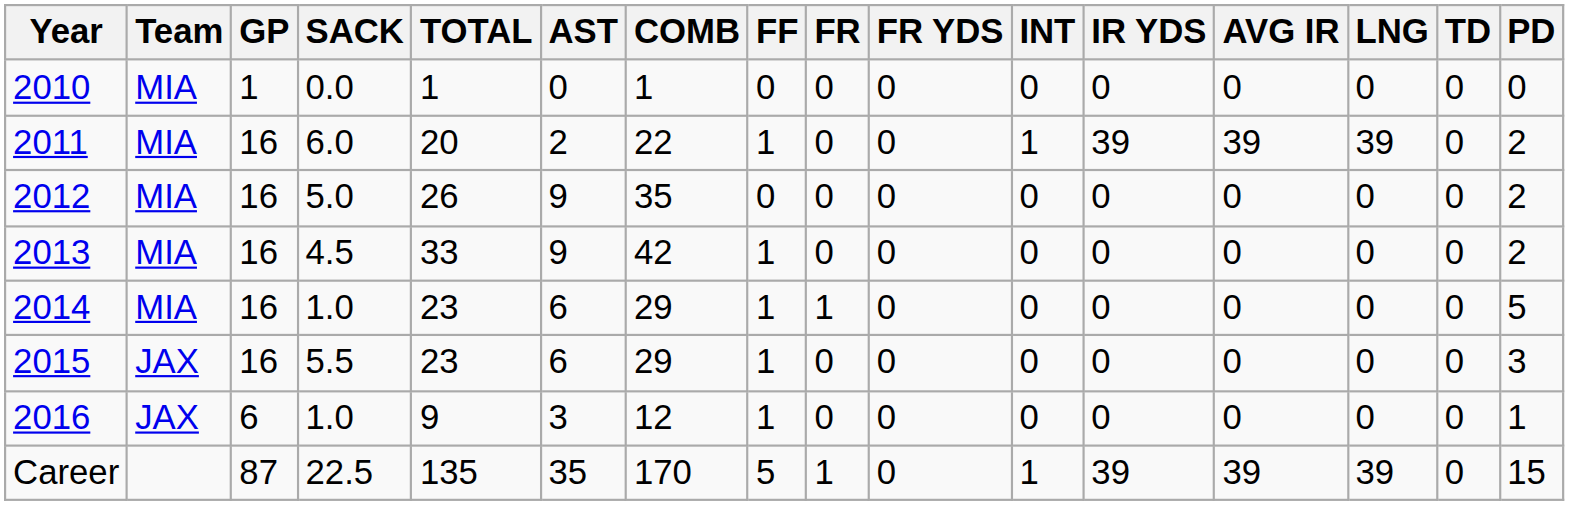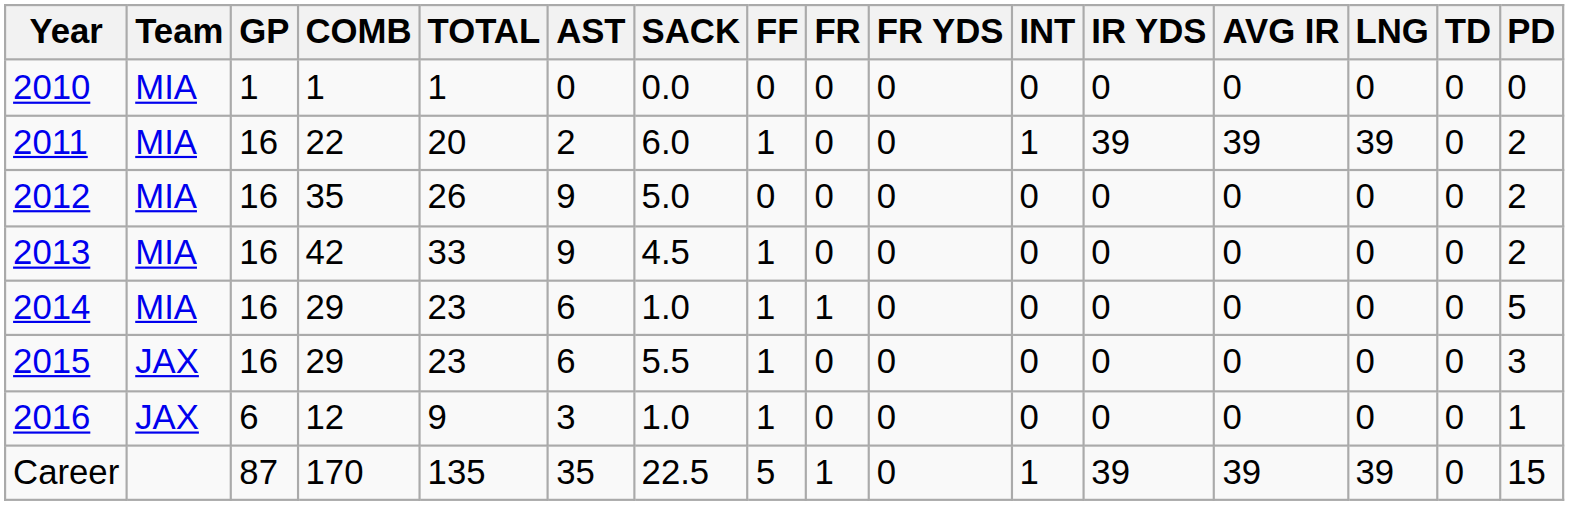columns swapped: COMB <-> SACK
